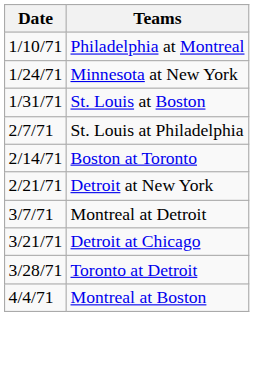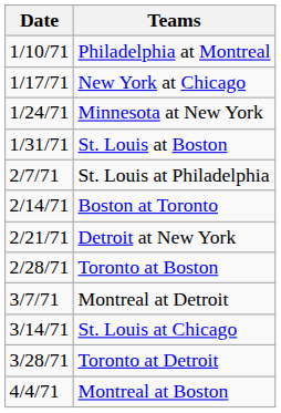+ row: 1/17/71 | New York at Chicago
+ row: 2/28/71 | Toronto at Boston
+ row: 3/14/71 | St. Louis at Chicago
- row: 3/21/71 | Detroit at Chicago
